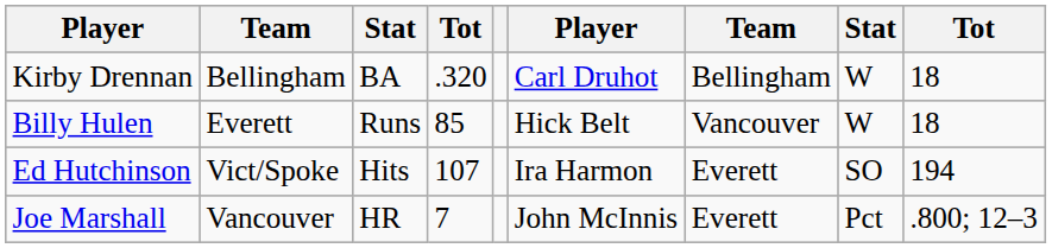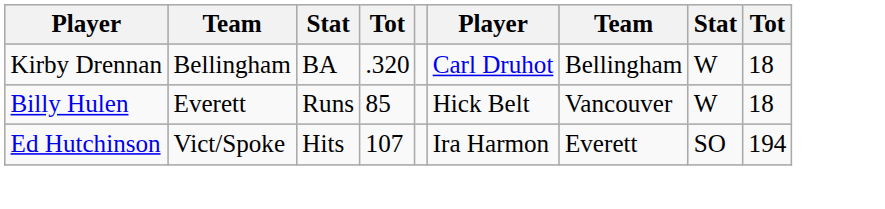- row: Joe Marshall | Vancouver | HR | 7 | John McInnis | Everett | Pct | .800; 12–3
